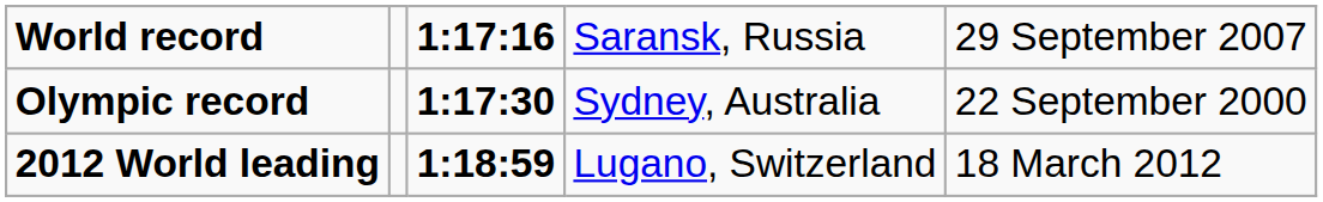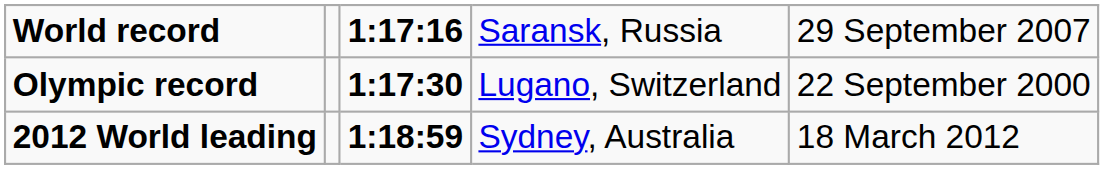Olympic record | column 4: Sydney, Australia -> Lugano, Switzerland
2012 World leading | column 4: Lugano, Switzerland -> Sydney, Australia
